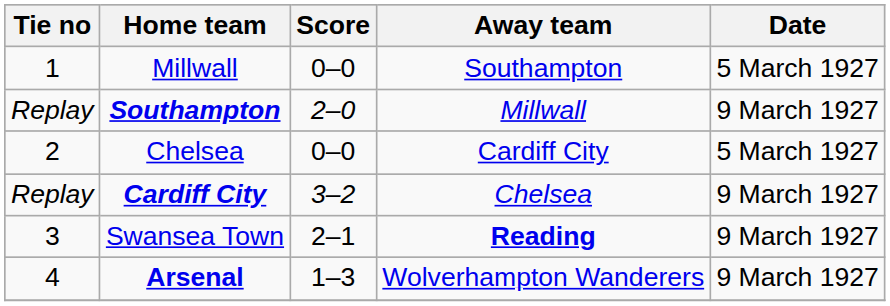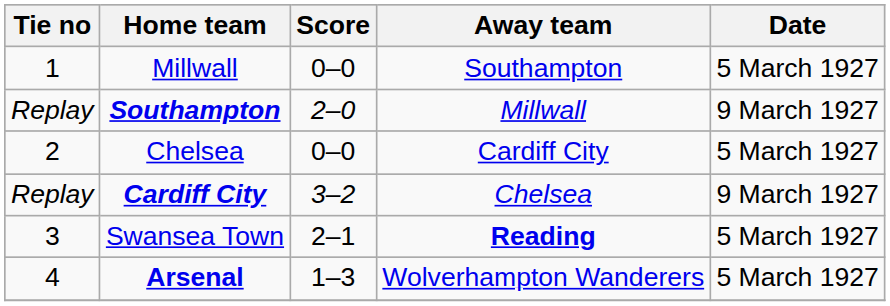Swansea Town | Date: 9 March 1927 -> 5 March 1927
Arsenal | Date: 9 March 1927 -> 5 March 1927
